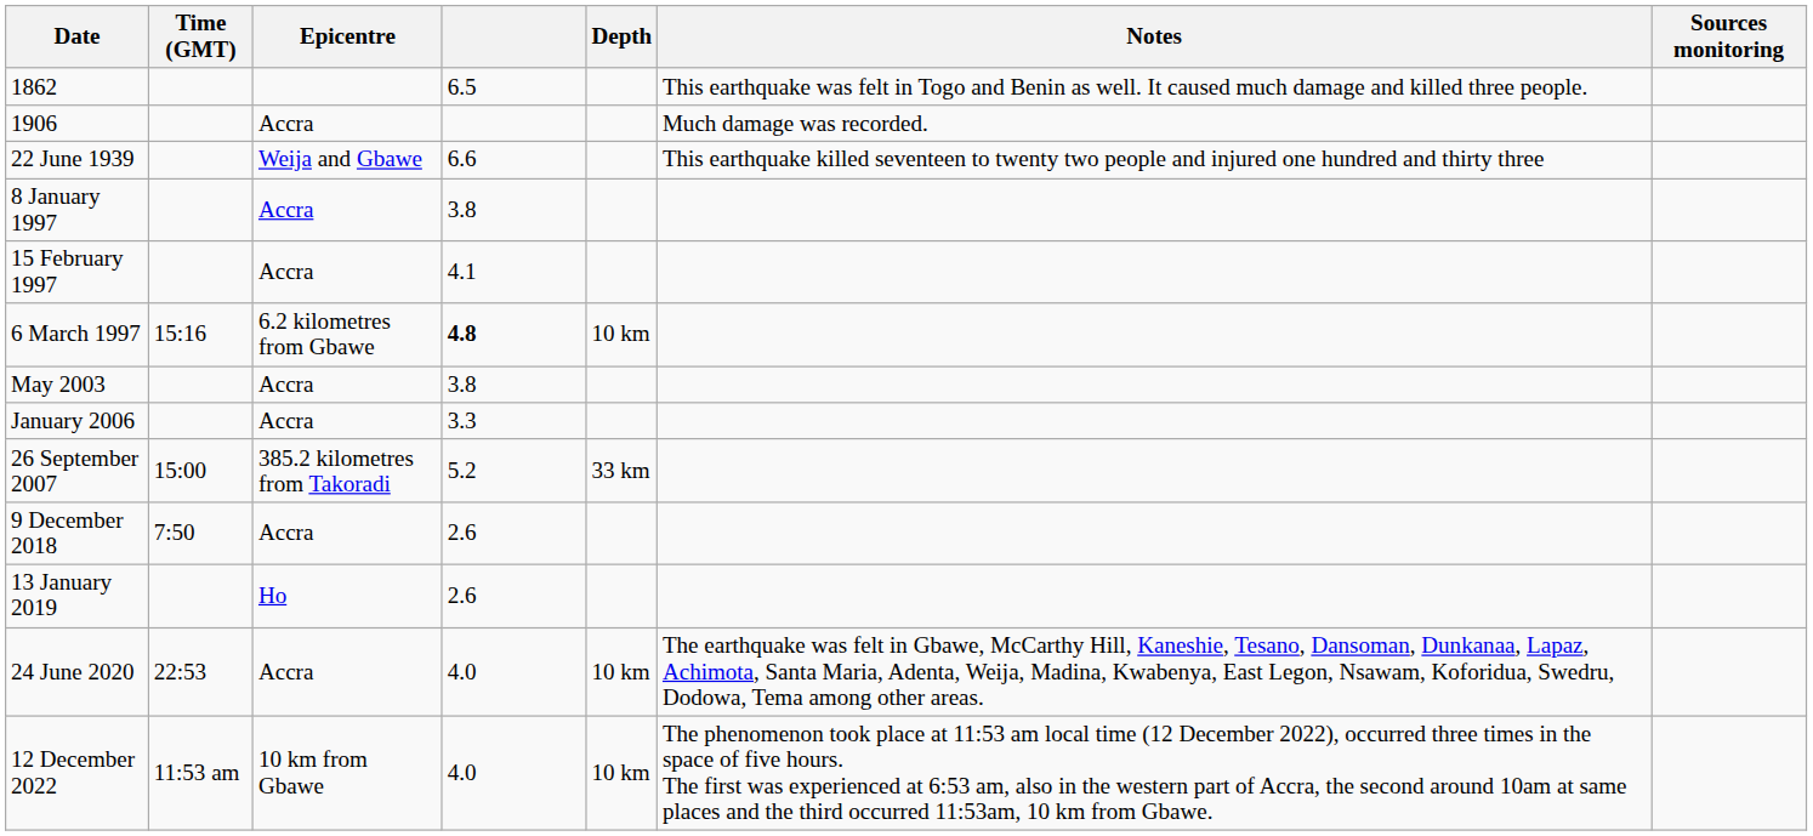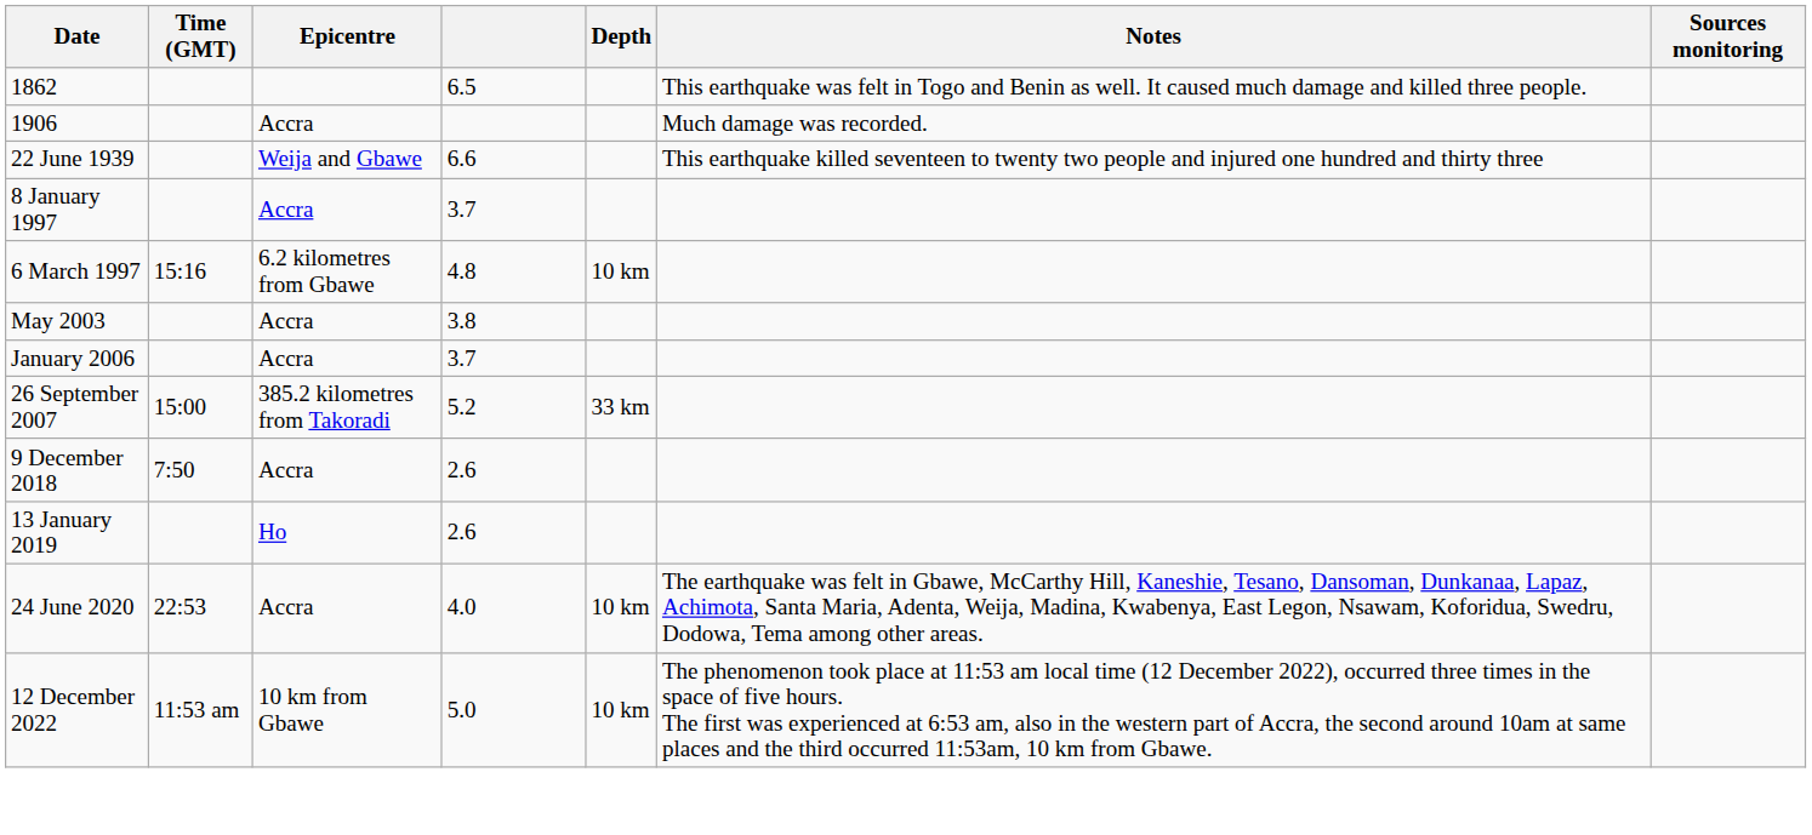8 January 1997 | column 4: 3.8 -> 3.7
- row: 15 February 1997 | Accra | 4.1
6 March 1997 | column 4: bold -> normal
January 2006 | column 4: 3.3 -> 3.7
12 December 2022 | column 4: 4.0 -> 5.0
